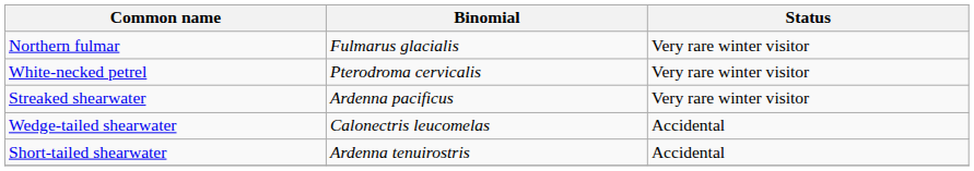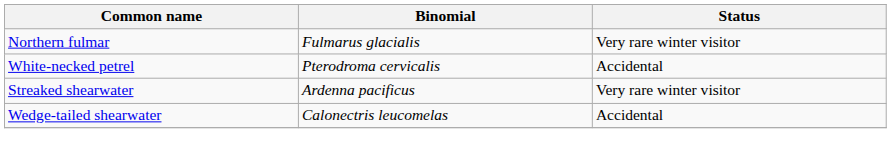White-necked petrel | Status: Very rare winter visitor -> Accidental
- row: Short-tailed shearwater | Ardenna tenuirostris | Accidental
